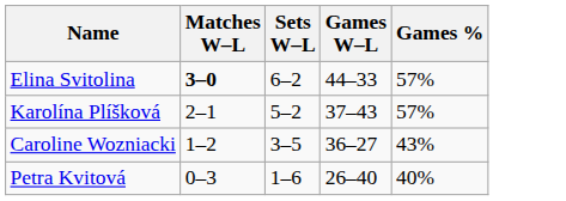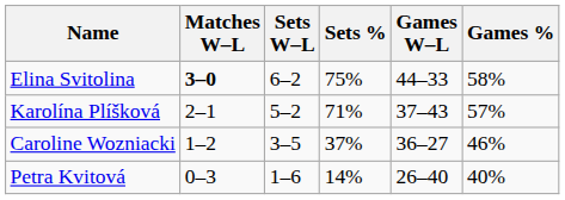+ column: Sets % | 75% | 71% | 37% | 14%
Elina Svitolina | Games %: 57% -> 58%
Caroline Wozniacki | Games %: 43% -> 46%
